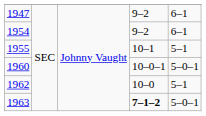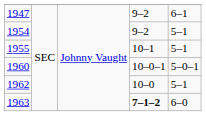1954 | column 5: 6–1 -> 5–1
1963 | column 5: 5–0–1 -> 6–0
